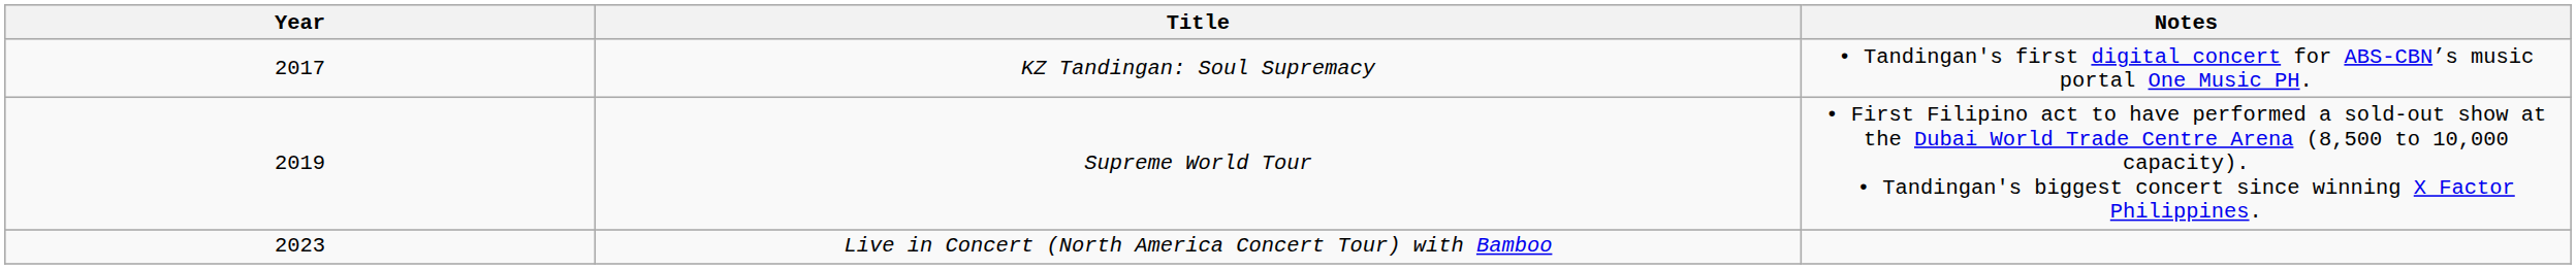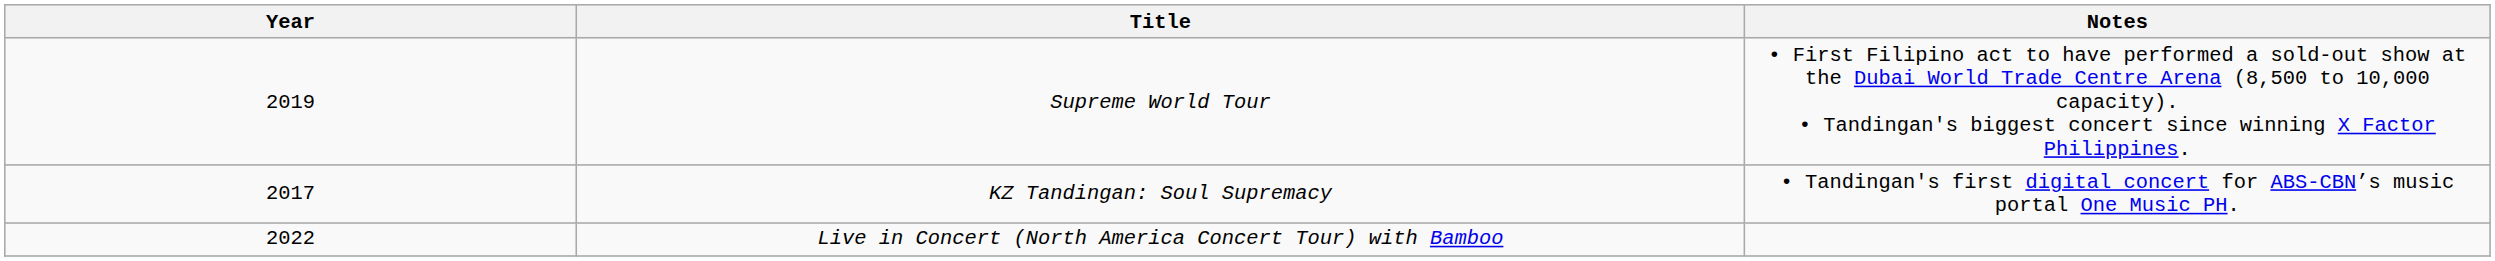rows swapped: KZ Tandingan: Soul Supremacy <-> Supreme World Tour
Live in Concert (North America Concert Tour) with Bamboo | Year: 2023 -> 2022
